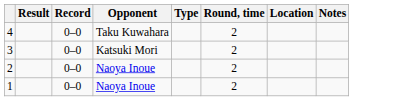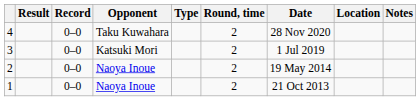+ column: Date | 28 Nov 2020 | 1 Jul 2019 | 19 May 2014 | 21 Oct 2013
